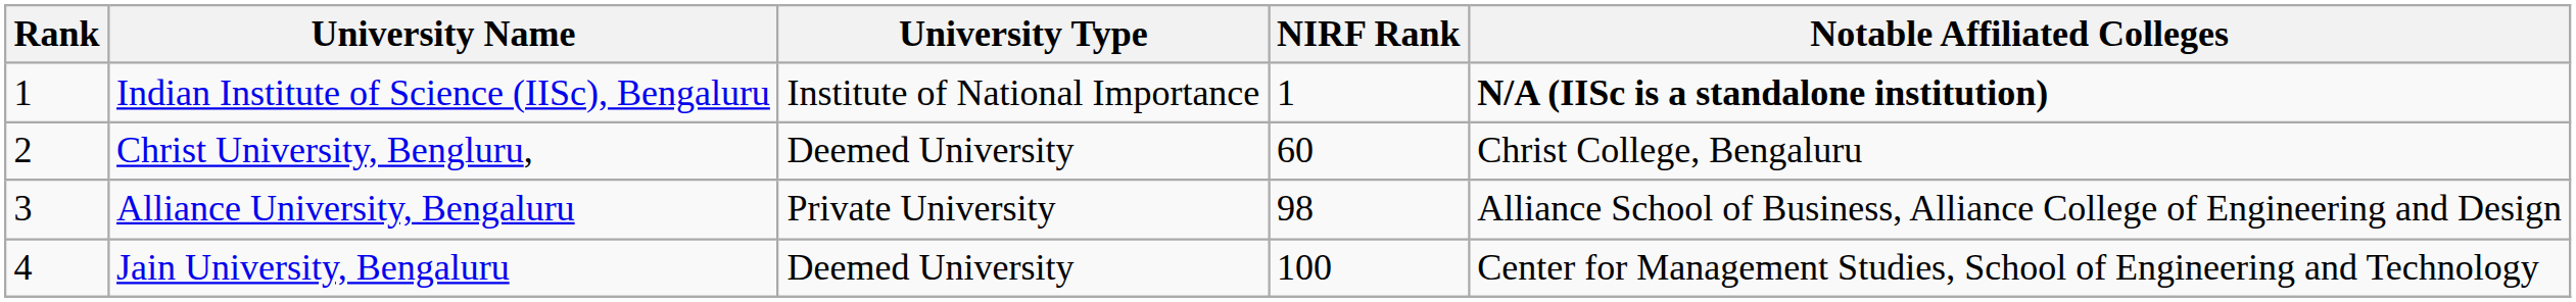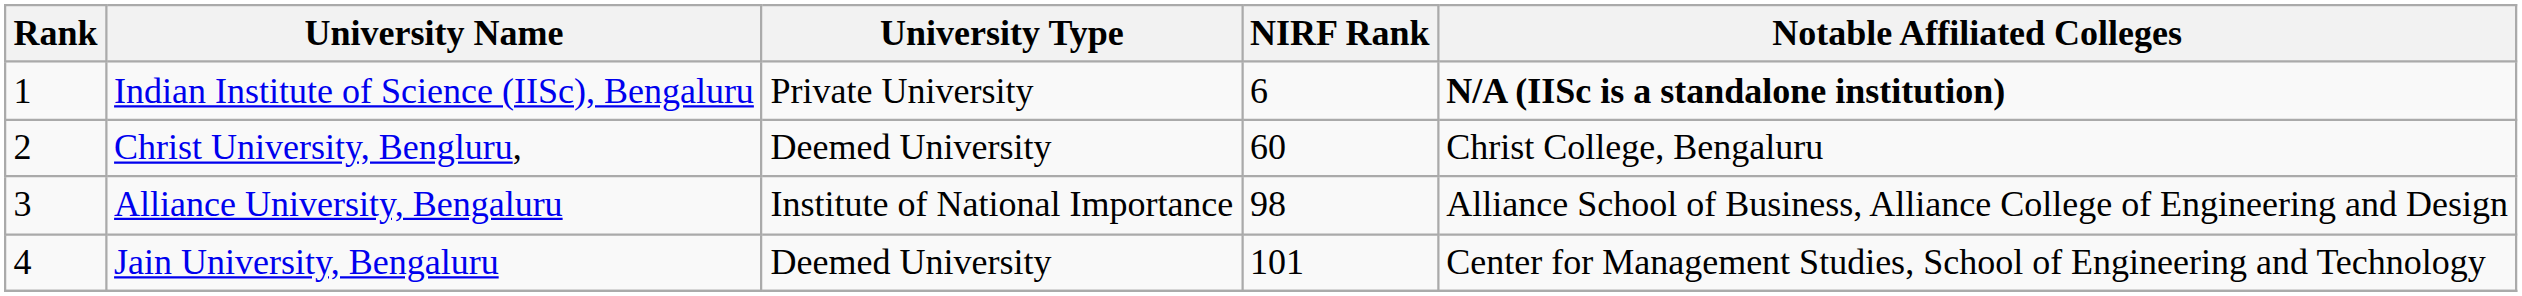Indian Institute of Science (IISc), Bengaluru | University Type: Institute of National Importance -> Private University
Indian Institute of Science (IISc), Bengaluru | NIRF Rank: 1 -> 6
Alliance University, Bengaluru | University Type: Private University -> Institute of National Importance
Jain University, Bengaluru | NIRF Rank: 100 -> 101
